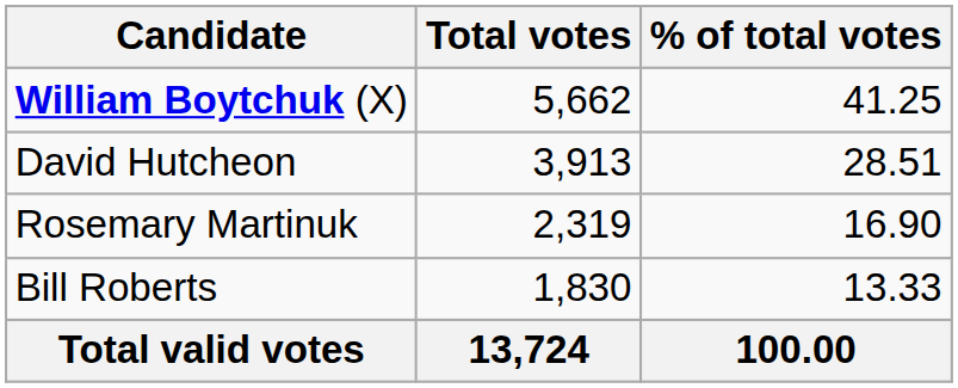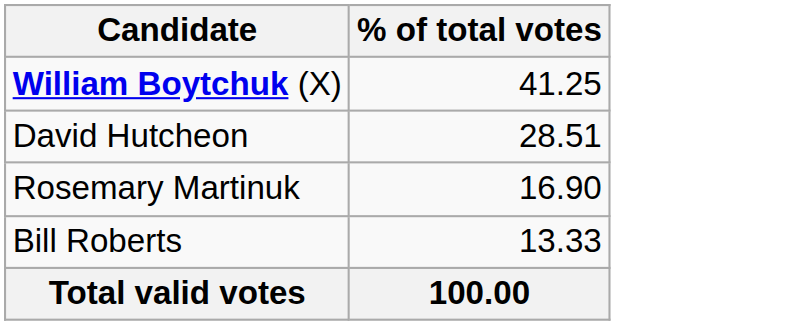- column: Total votes | 5,662 | 3,913 | 2,319 | 1,830 | 13,724
